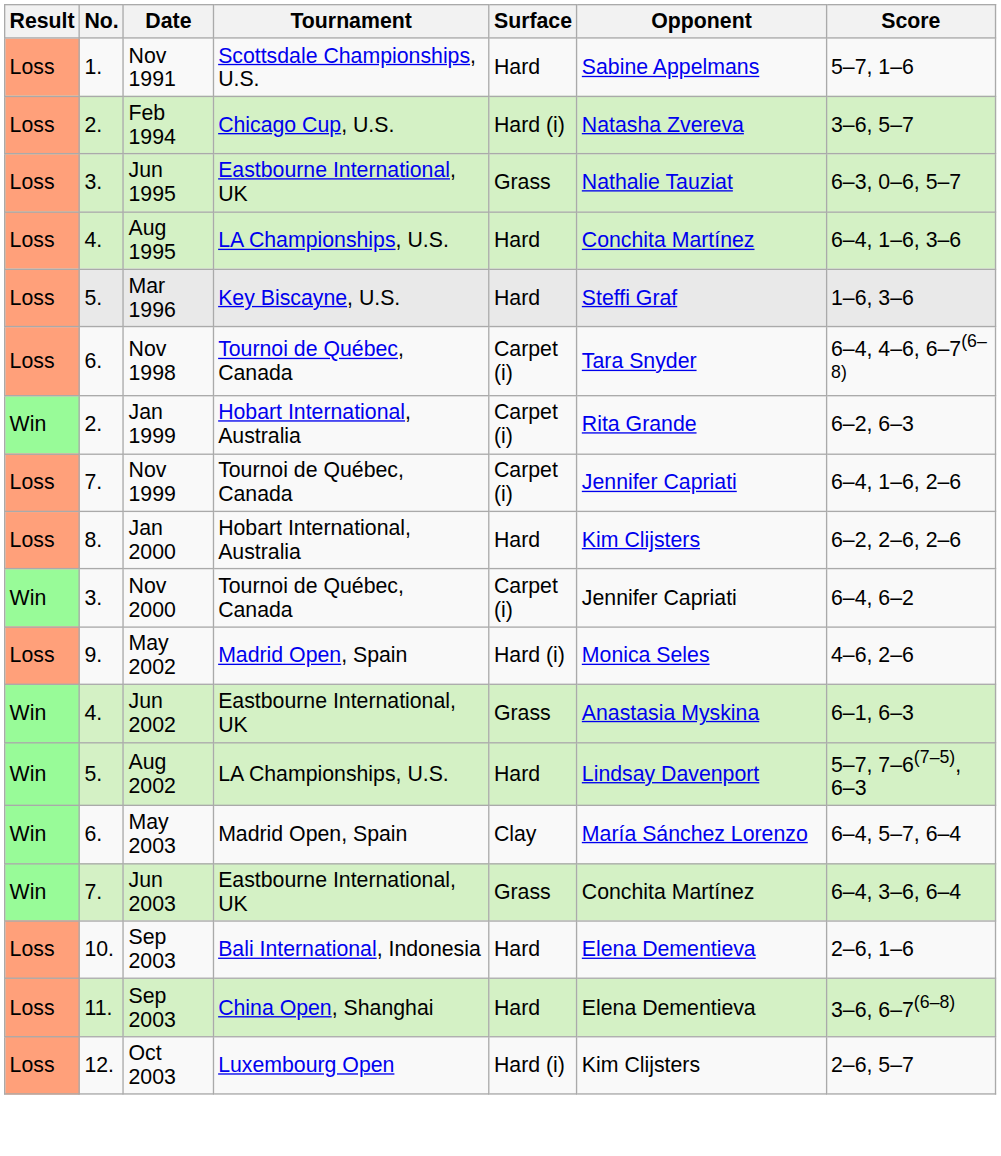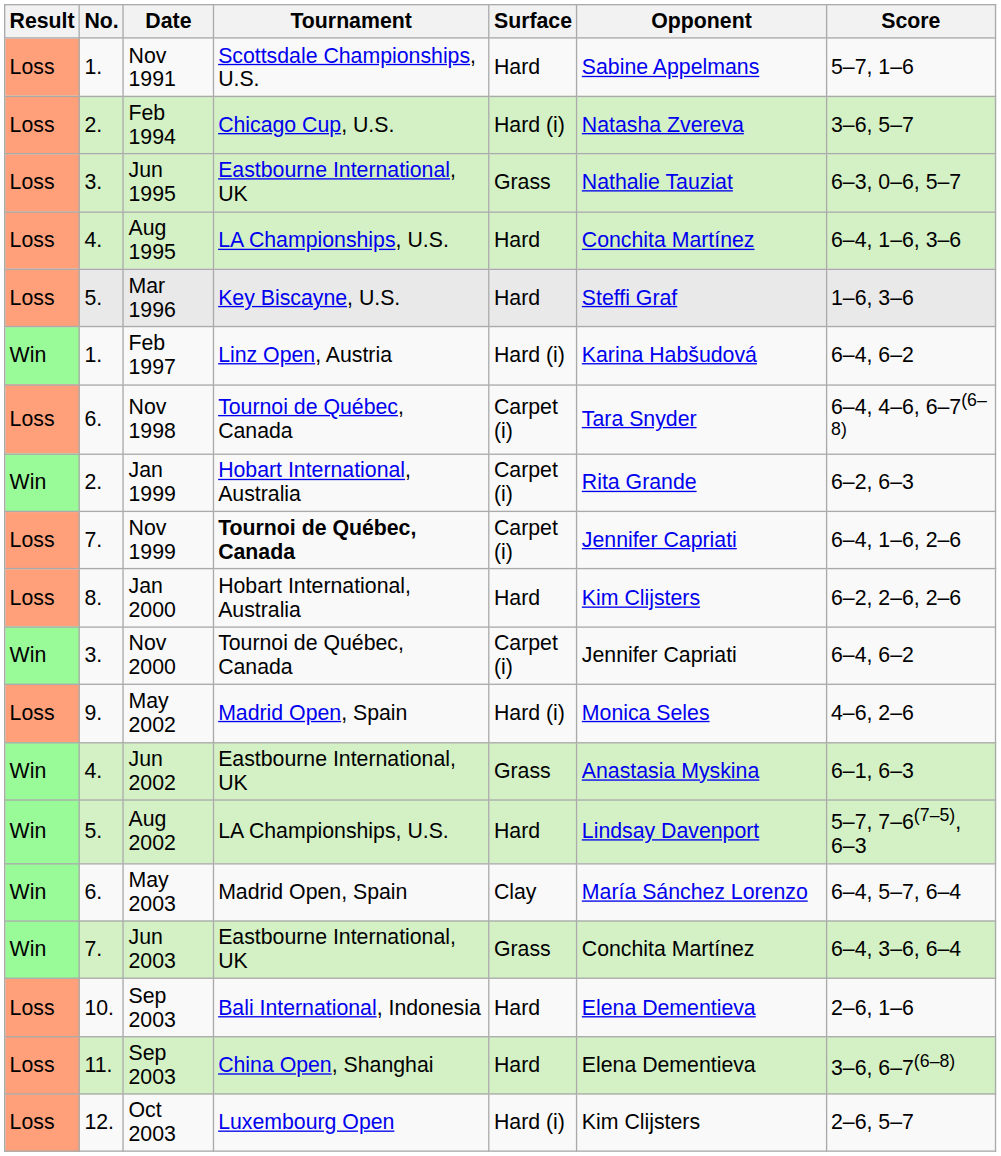+ row: Win | 1. | Feb 1997 | Linz Open, Austria | Hard (i) | Karina Habšudová | 6–4, 6–2
Nov 1999 | Tournament: normal -> bold
